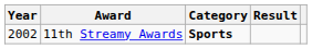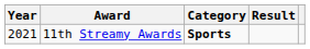11th Streamy Awards | Year: 2002 -> 2021
